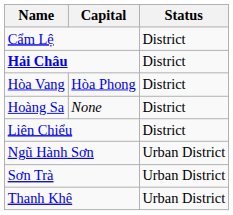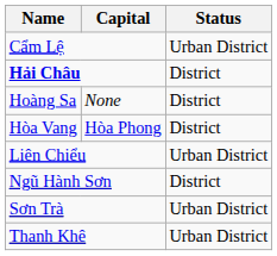Cẩm Lệ | Status: District -> Urban District
rows swapped: Hòa Vang <-> Hoàng Sa
Liên Chiểu | Status: District -> Urban District
Ngũ Hành Sơn | Status: Urban District -> District
